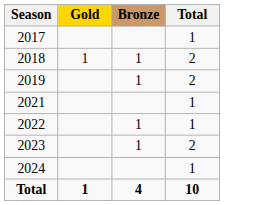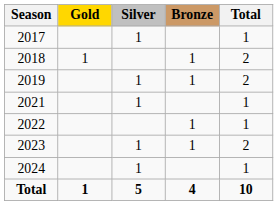+ column: Silver | 1 | 1 | 1 | 1 | 1 | 5
